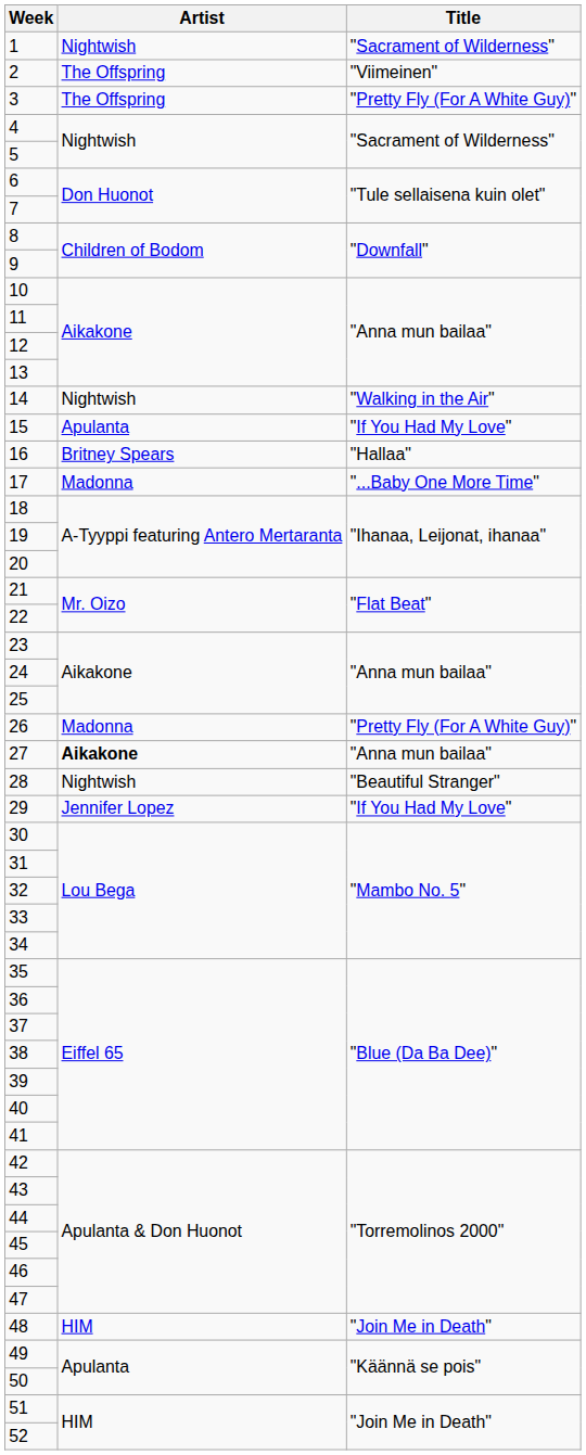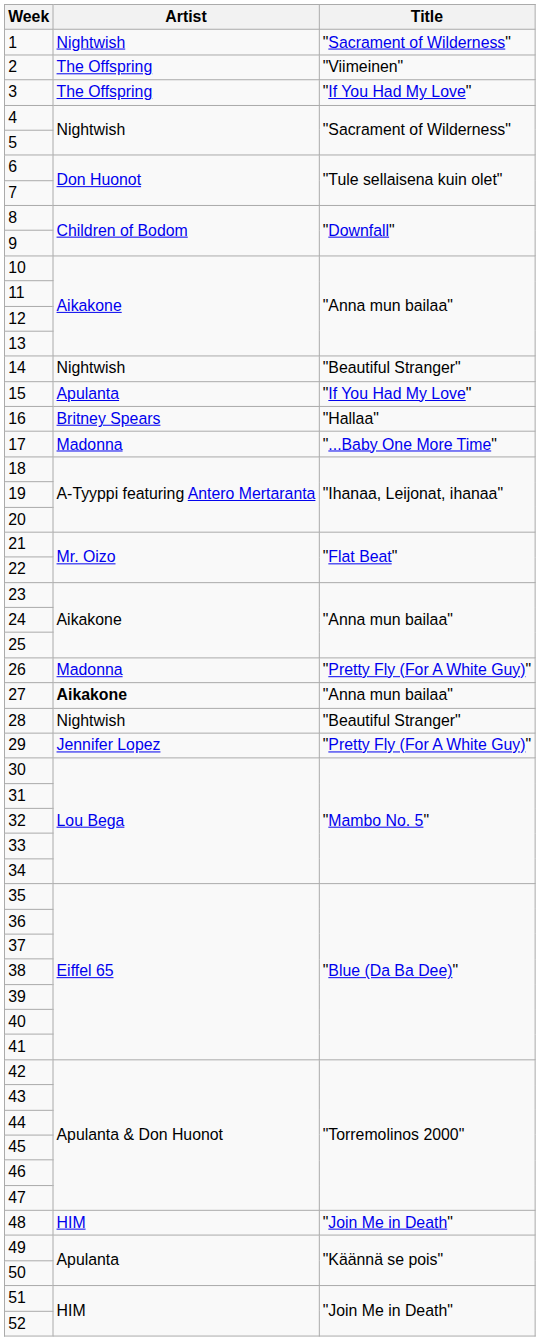3 | Title: "Pretty Fly (For A White Guy)" -> "If You Had My Love"
14 | Title: "Walking in the Air" -> "Beautiful Stranger"
29 | Title: "If You Had My Love" -> "Pretty Fly (For A White Guy)"
